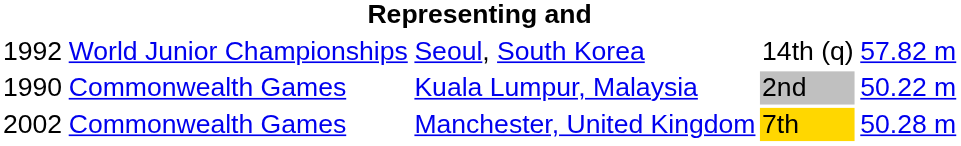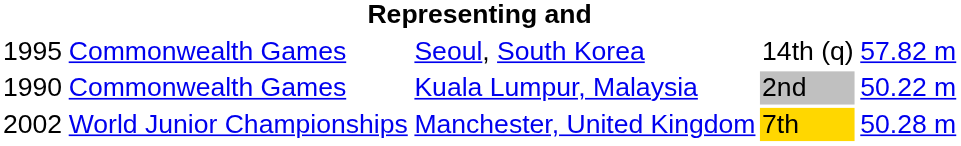Seoul, South Korea | column 1: 1992 -> 1995
Seoul, South Korea | column 2: World Junior Championships -> Commonwealth Games
Manchester, United Kingdom | column 2: Commonwealth Games -> World Junior Championships
